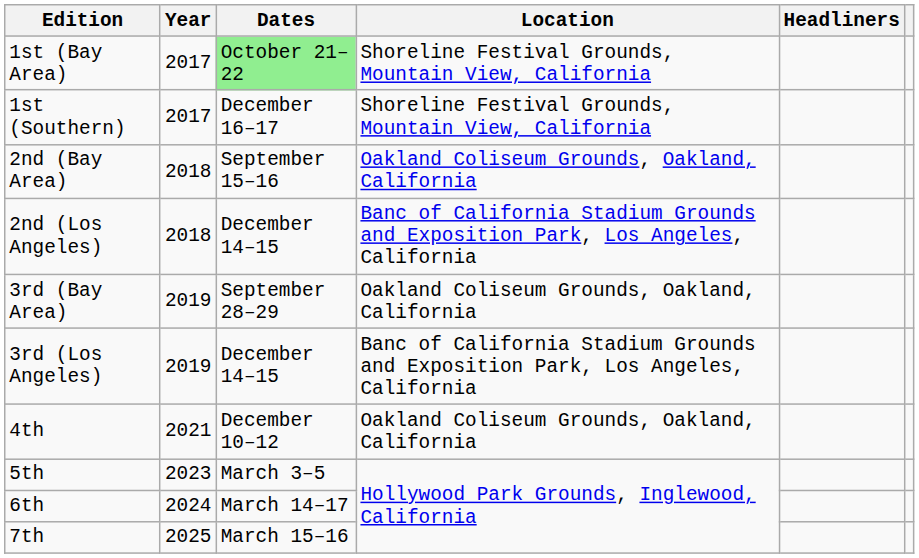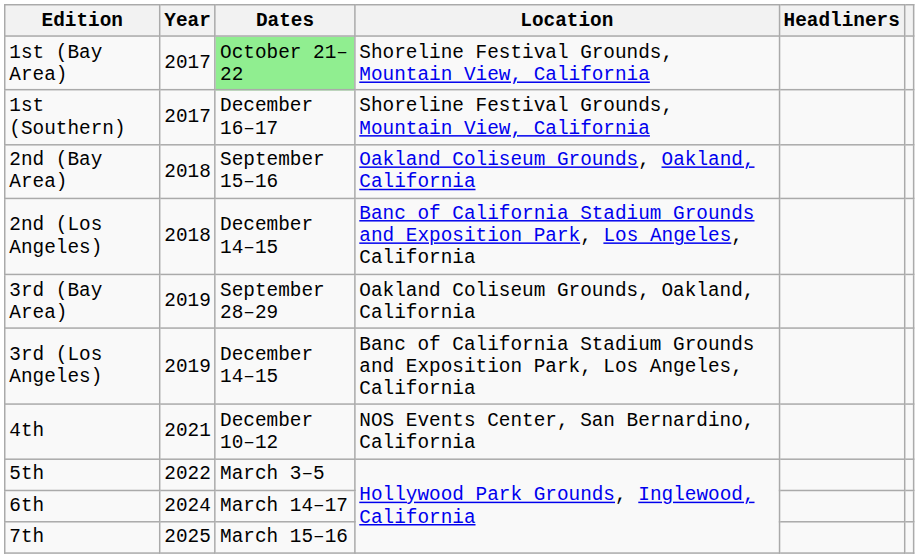4th | Location: Oakland Coliseum Grounds, Oakland, California -> NOS Events Center, San Bernardino, California
5th | Year: 2023 -> 2022
